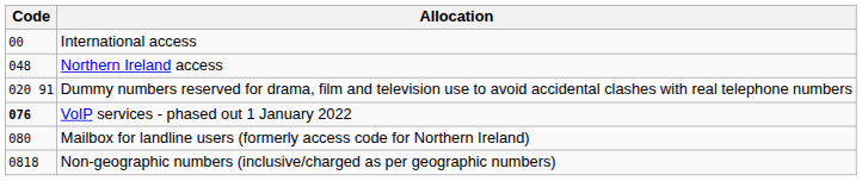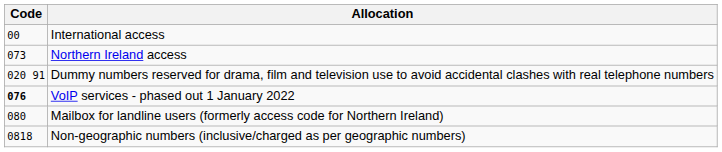Northern Ireland access | Code: 048 -> 073
